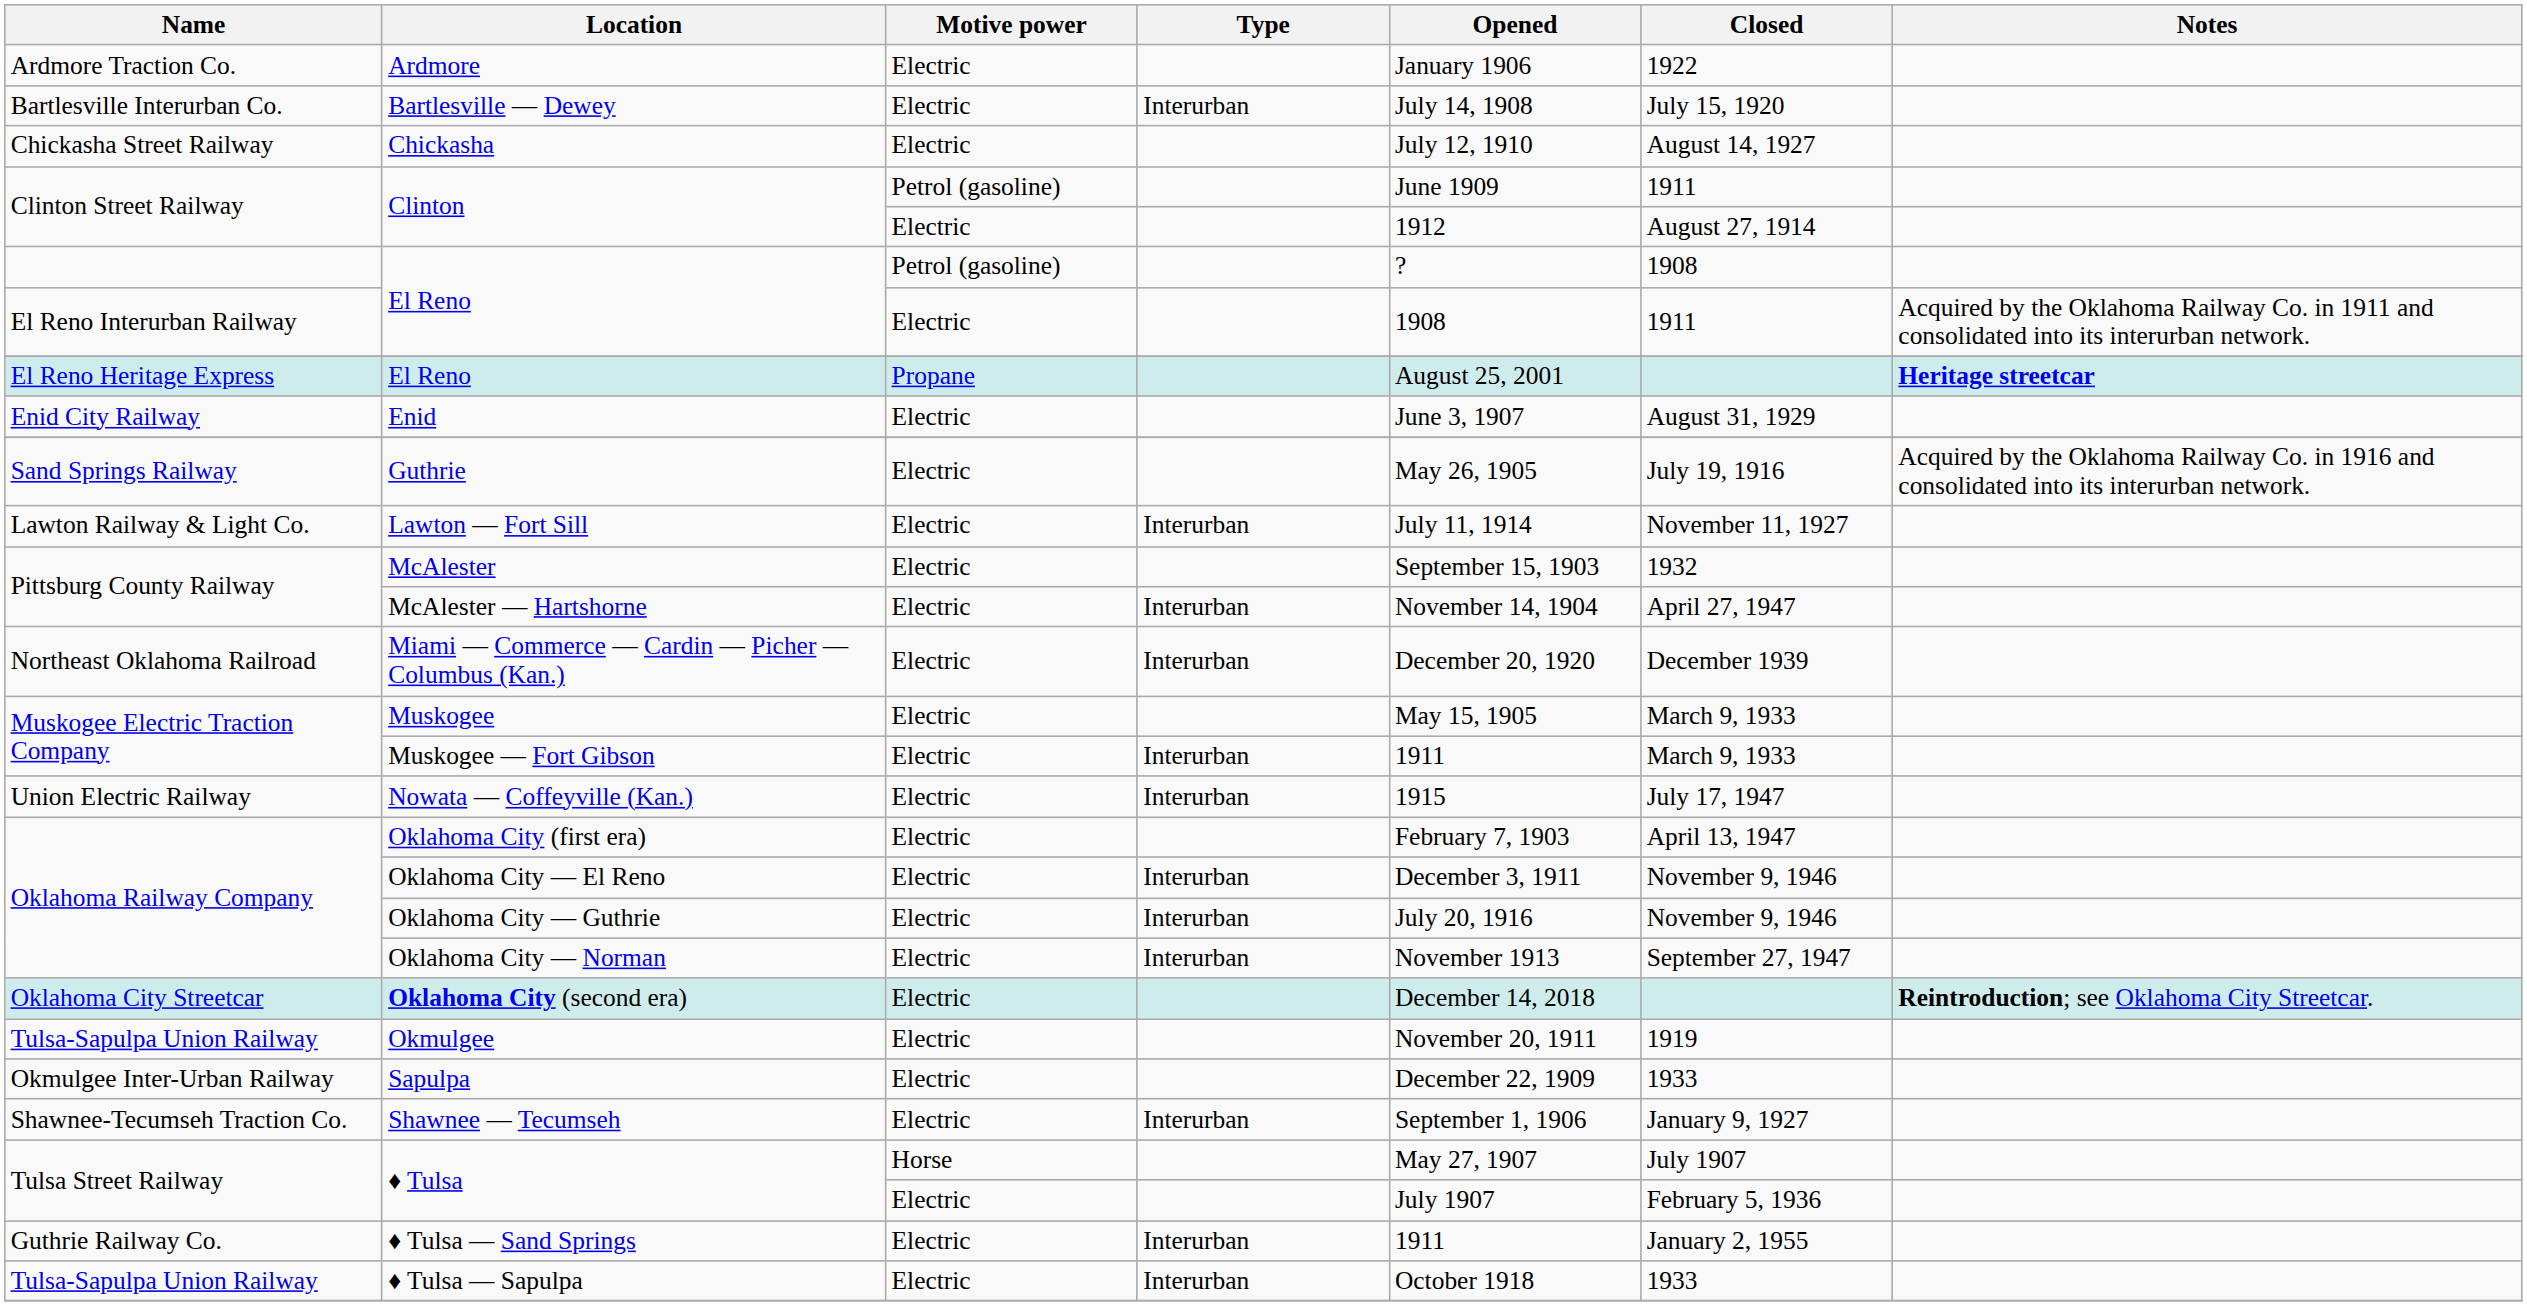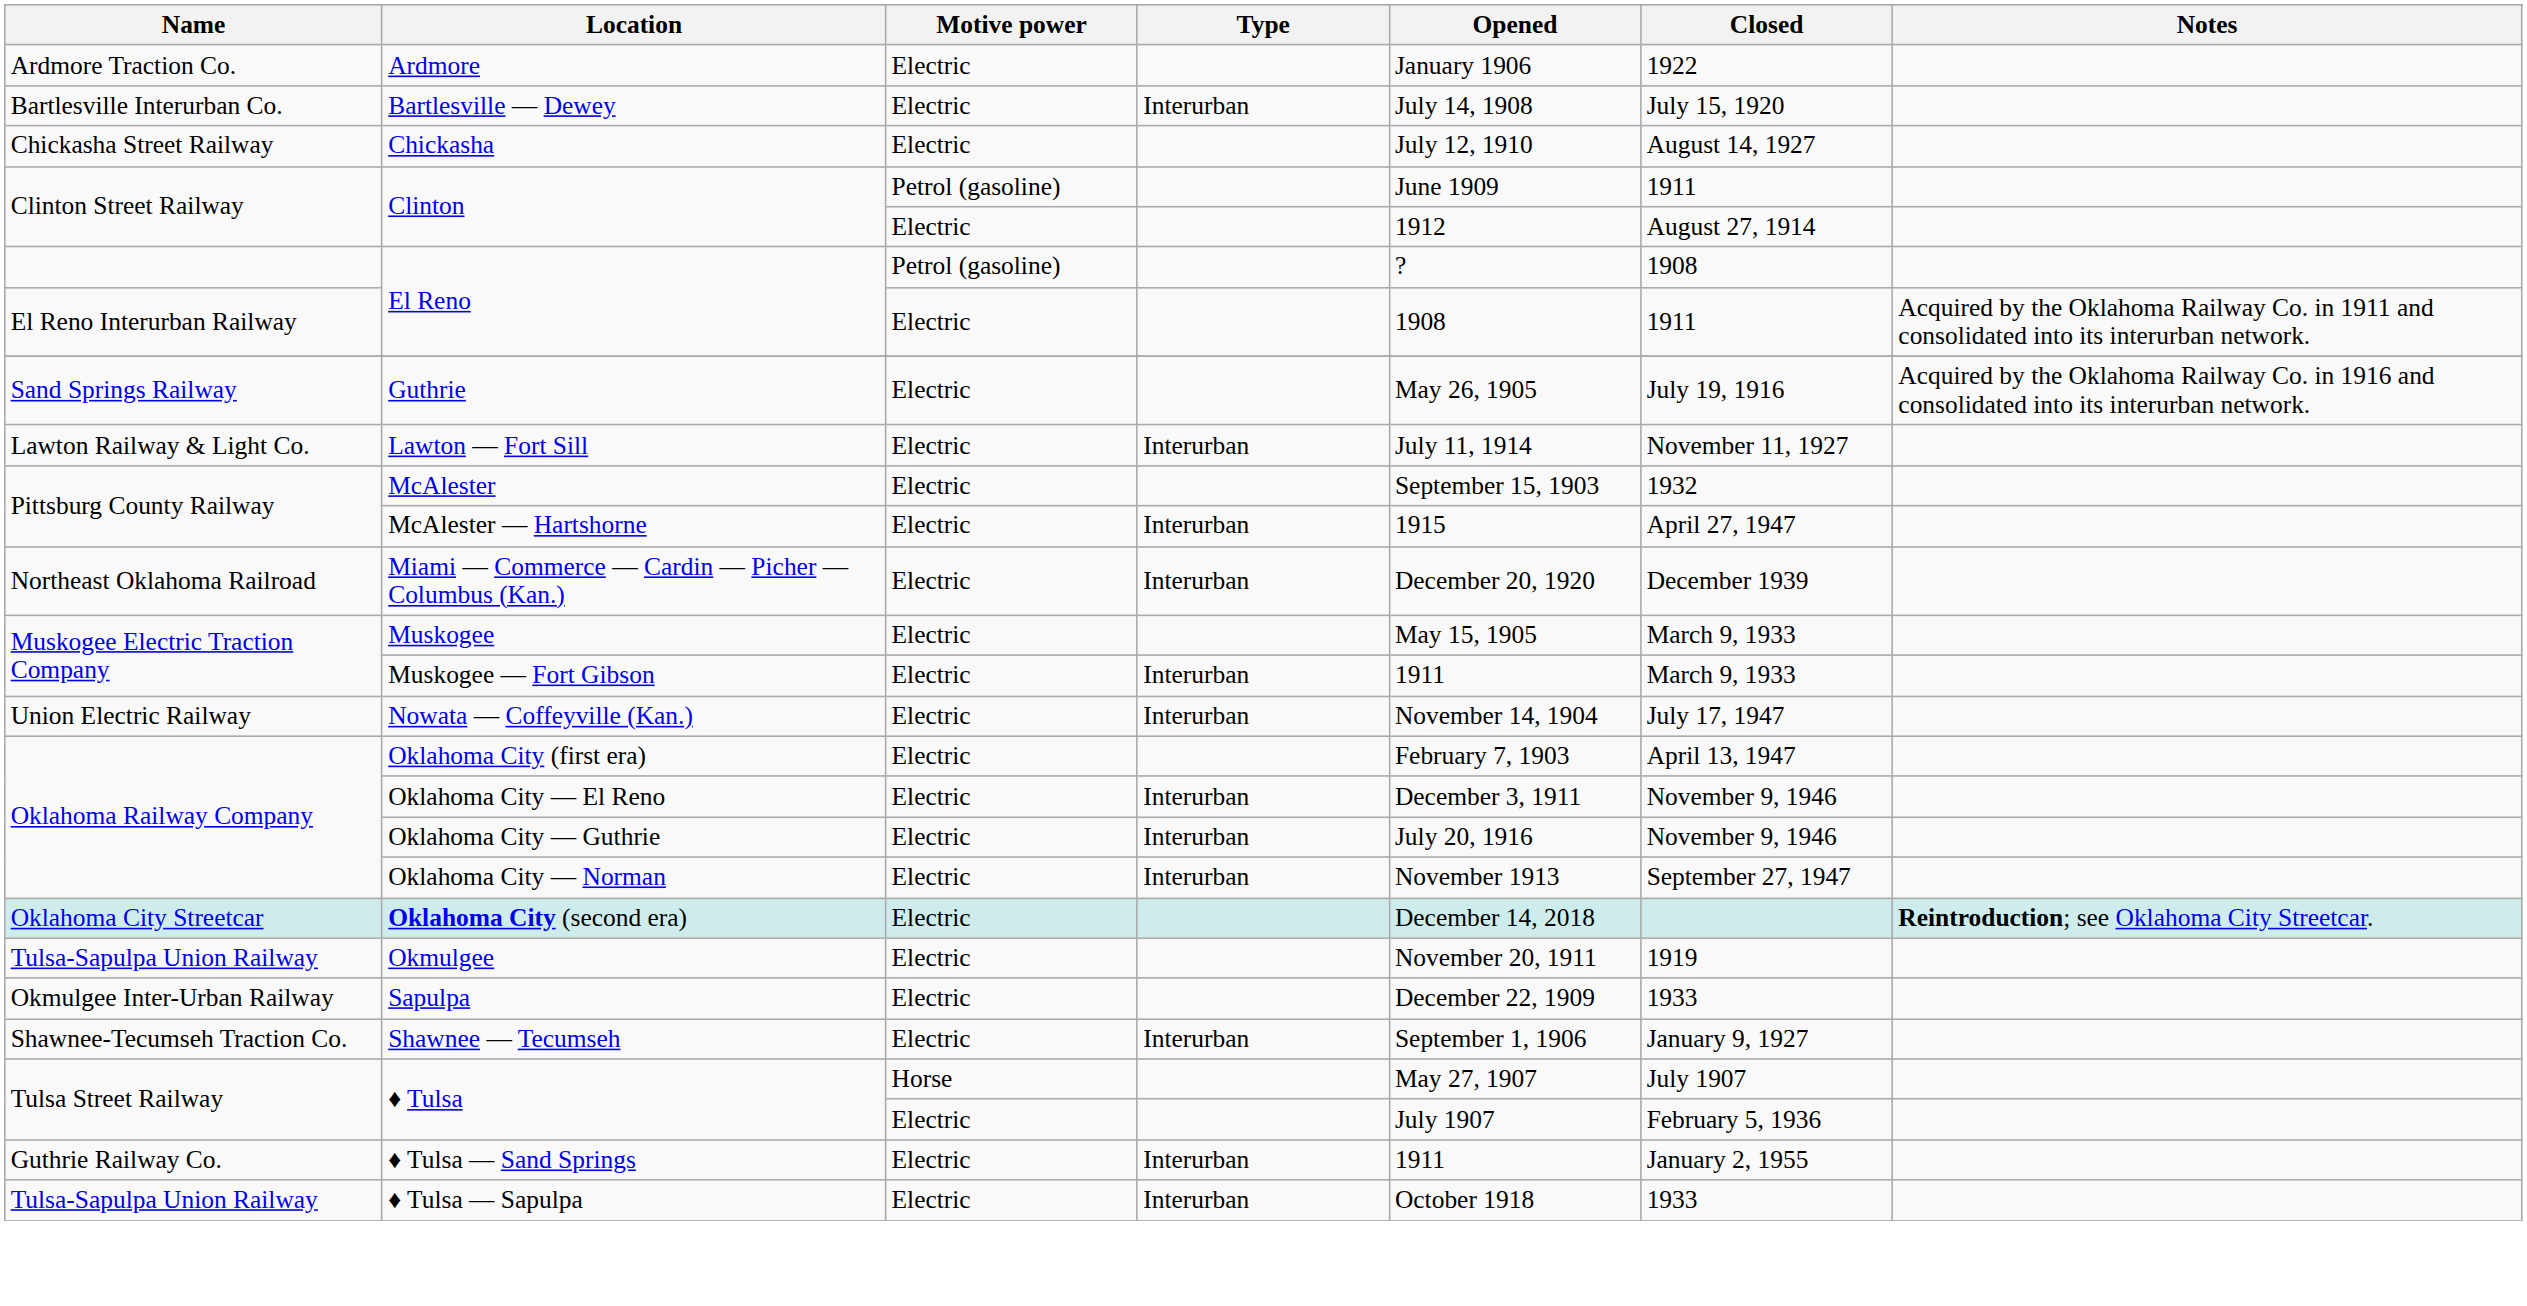- row: El Reno Heritage Express | El Reno | Propane | August 25, 2001 | Heritage streetcar
- row: Enid City Railway | Enid | Electric | June 3, 1907 | August 31, 1929
McAlester ― Hartshorne | Opened: November 14, 1904 -> 1915
Nowata ― Coffeyville (Kan.) | Opened: 1915 -> November 14, 1904
